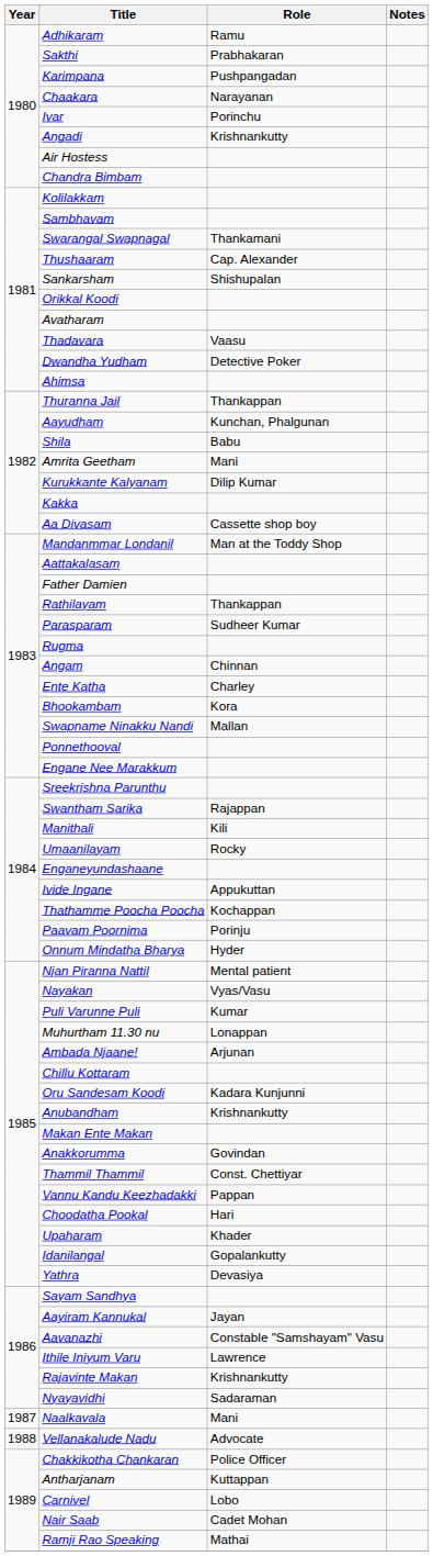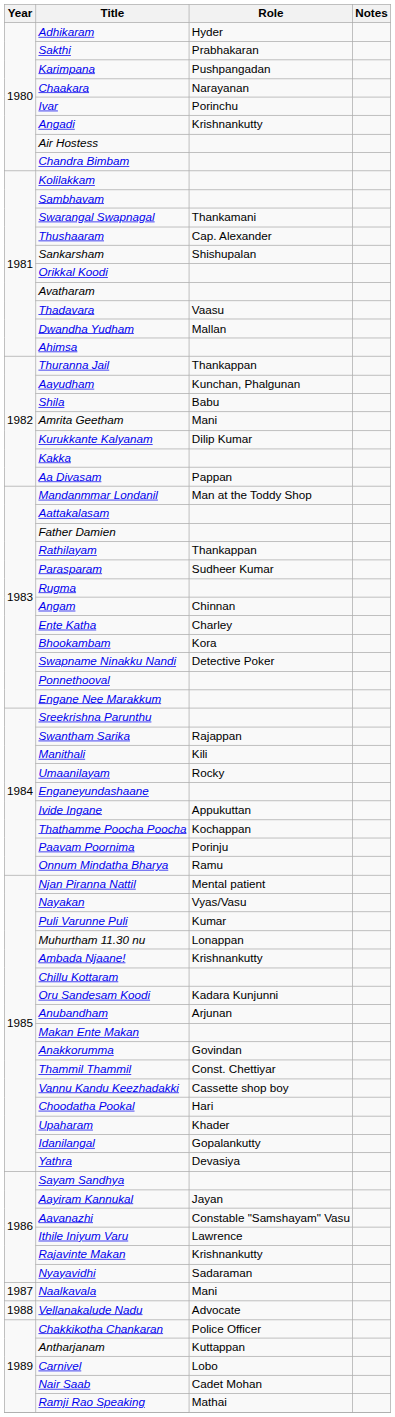Adhikaram | Role: Ramu -> Hyder
Dwandha Yudham | Role: Detective Poker -> Mallan
Aa Divasam | Role: Cassette shop boy -> Pappan
Swapname Ninakku Nandi | Role: Mallan -> Detective Poker
Onnum Mindatha Bharya | Role: Hyder -> Ramu
Ambada Njaane! | Role: Arjunan -> Krishnankutty
Anubandham | Role: Krishnankutty -> Arjunan
Vannu Kandu Keezhadakki | Role: Pappan -> Cassette shop boy
